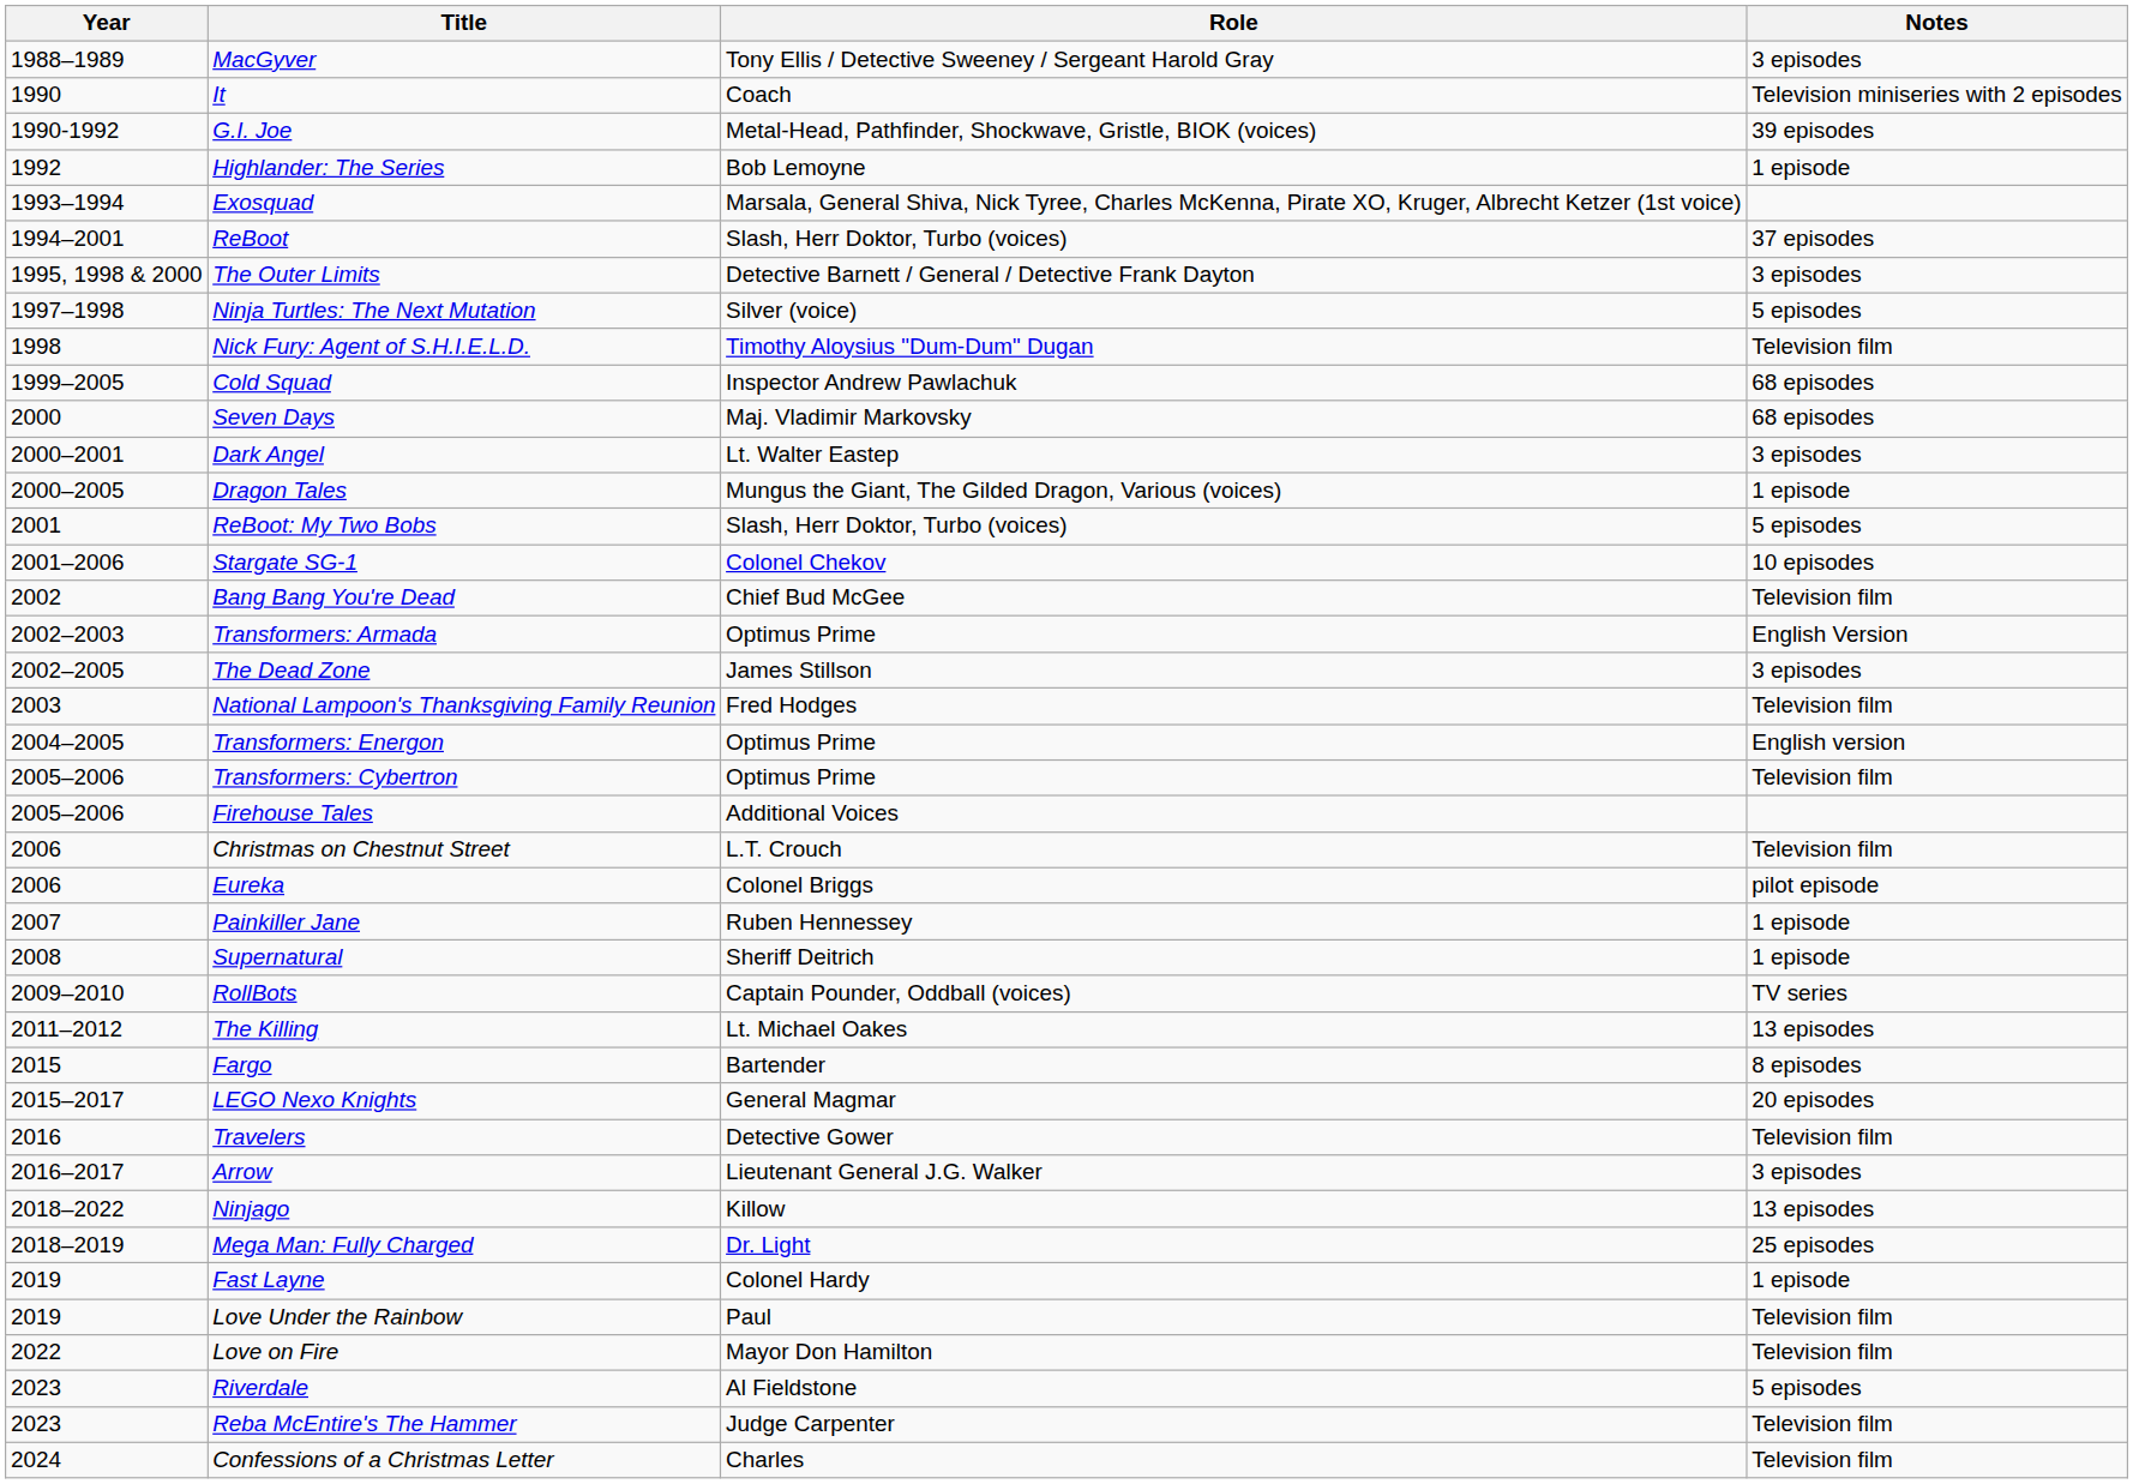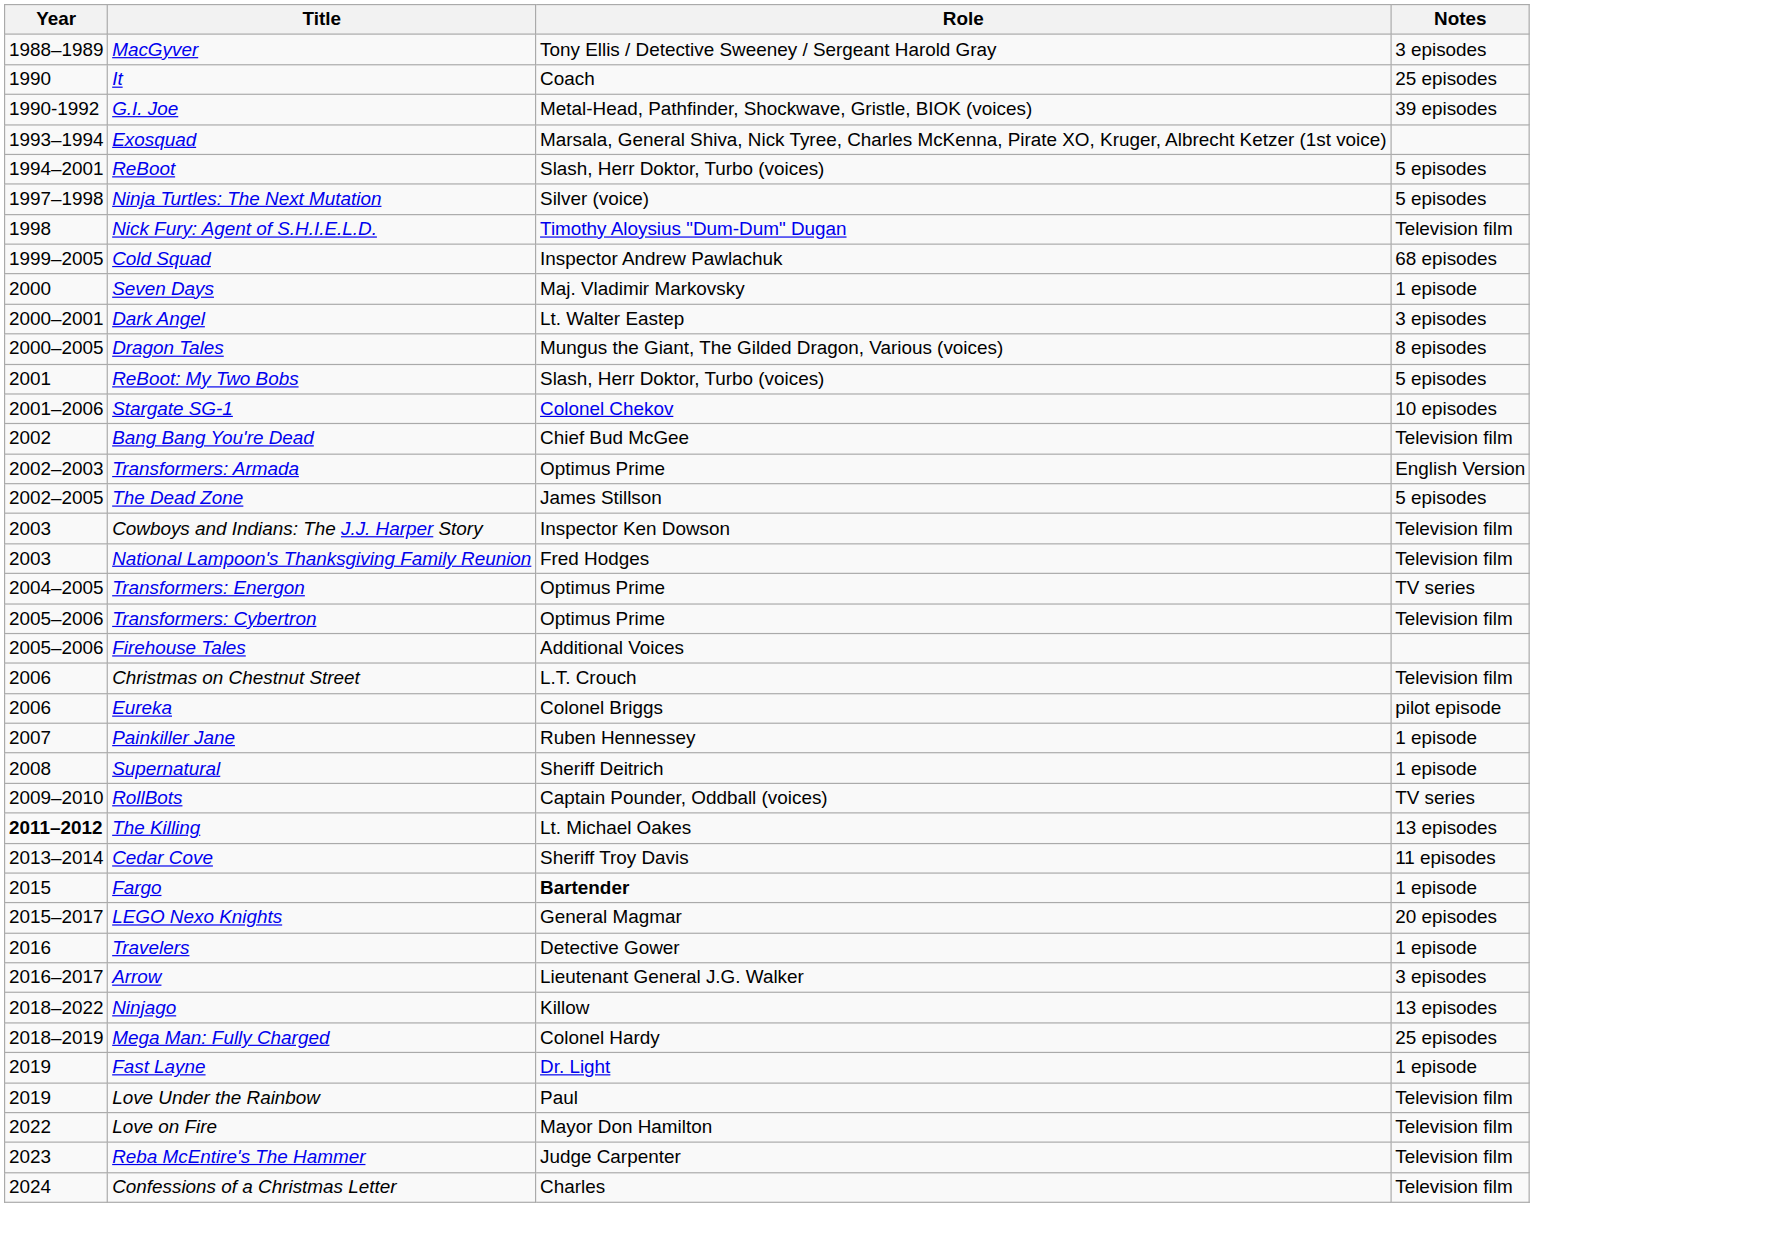It | Notes: Television miniseries with 2 episodes -> 25 episodes
- row: 1992 | Highlander: The Series | Bob Lemoyne | 1 episode
ReBoot | Notes: 37 episodes -> 5 episodes
- row: 1995, 1998 & 2000 | The Outer Limits | Detective Barnett / General / Detective Frank Dayton | 3 episodes
Seven Days | Notes: 68 episodes -> 1 episode
Dragon Tales | Notes: 1 episode -> 8 episodes
The Dead Zone | Notes: 3 episodes -> 5 episodes
+ row: 2003 | Cowboys and Indians: The J.J. Harper Story | Inspector Ken Dowson | Television film
Transformers: Energon | Notes: English version -> TV series
The Killing | Year: normal -> bold
+ row: 2013–2014 | Cedar Cove | Sheriff Troy Davis | 11 episodes
Fargo | Role: normal -> bold
Fargo | Notes: 8 episodes -> 1 episode
Travelers | Notes: Television film -> 1 episode
Mega Man: Fully Charged | Role: Dr. Light -> Colonel Hardy
Fast Layne | Role: Colonel Hardy -> Dr. Light
- row: 2023 | Riverdale | Al Fieldstone | 5 episodes
